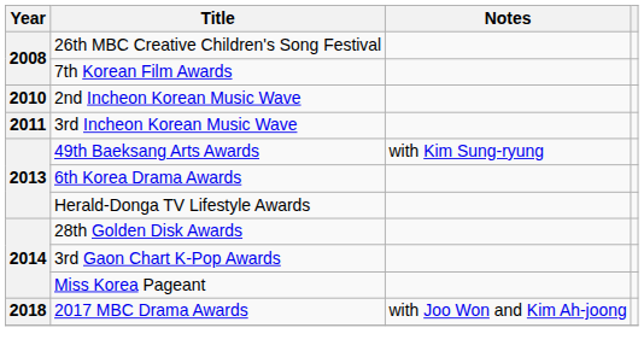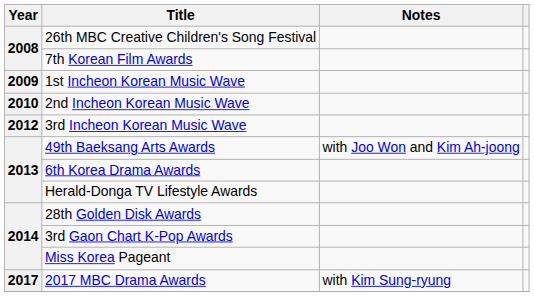+ row: 2009 | 1st Incheon Korean Music Wave
3rd Incheon Korean Music Wave | Year: 2011 -> 2012
49th Baeksang Arts Awards | Notes: with Kim Sung-ryung -> with Joo Won and Kim Ah-joong
2017 MBC Drama Awards | Year: 2018 -> 2017
2017 MBC Drama Awards | Notes: with Joo Won and Kim Ah-joong -> with Kim Sung-ryung
